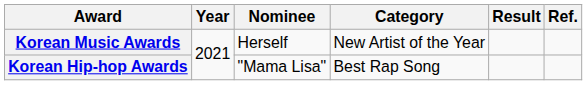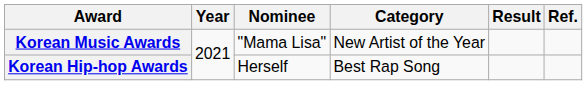Korean Music Awards | Nominee: Herself -> "Mama Lisa"
Korean Hip-hop Awards | Nominee: "Mama Lisa" -> Herself
